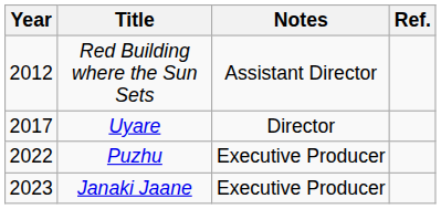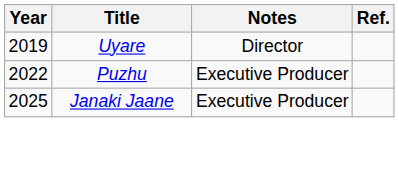- row: 2012 | Red Building where the Sun Sets | Assistant Director
Uyare | Year: 2017 -> 2019
Janaki Jaane | Year: 2023 -> 2025
